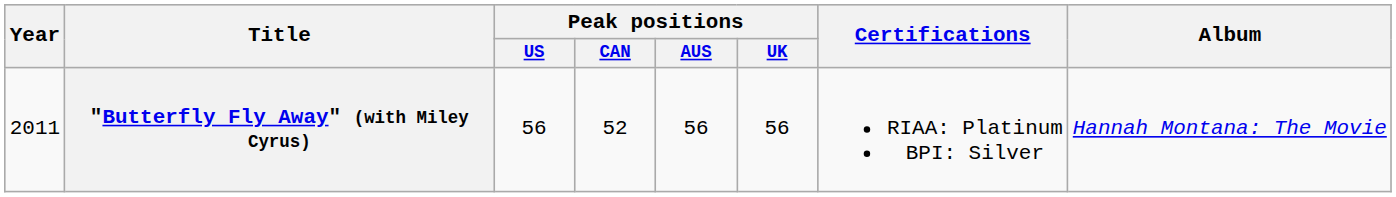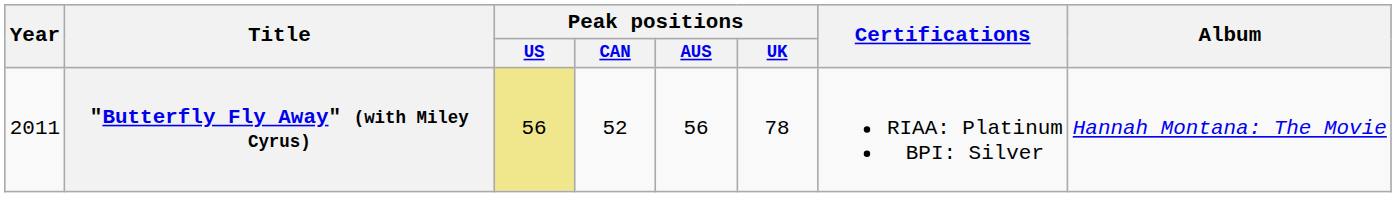"Butterfly Fly Away" (with Miley Cyrus) | Peak positions / US: no background -> khaki background
"Butterfly Fly Away" (with Miley Cyrus) | Peak positions / UK: 56 -> 78
